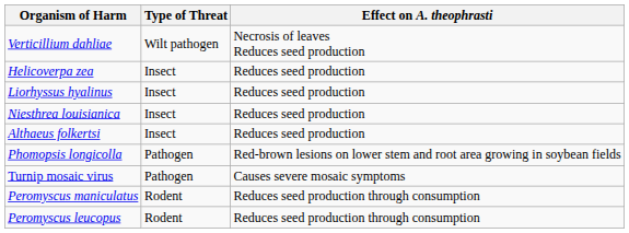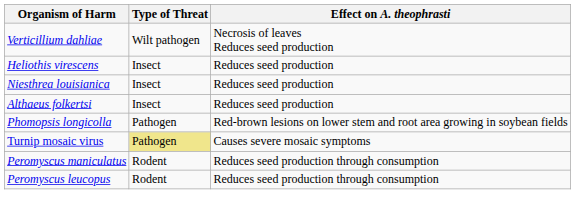- row: Helicoverpa zea | Insect | Reduces seed production
+ row: Heliothis virescens | Insect | Reduces seed production
- row: Liorhyssus hyalinus | Insect | Reduces seed production
Turnip mosaic virus | Type of Threat: no background -> khaki background
